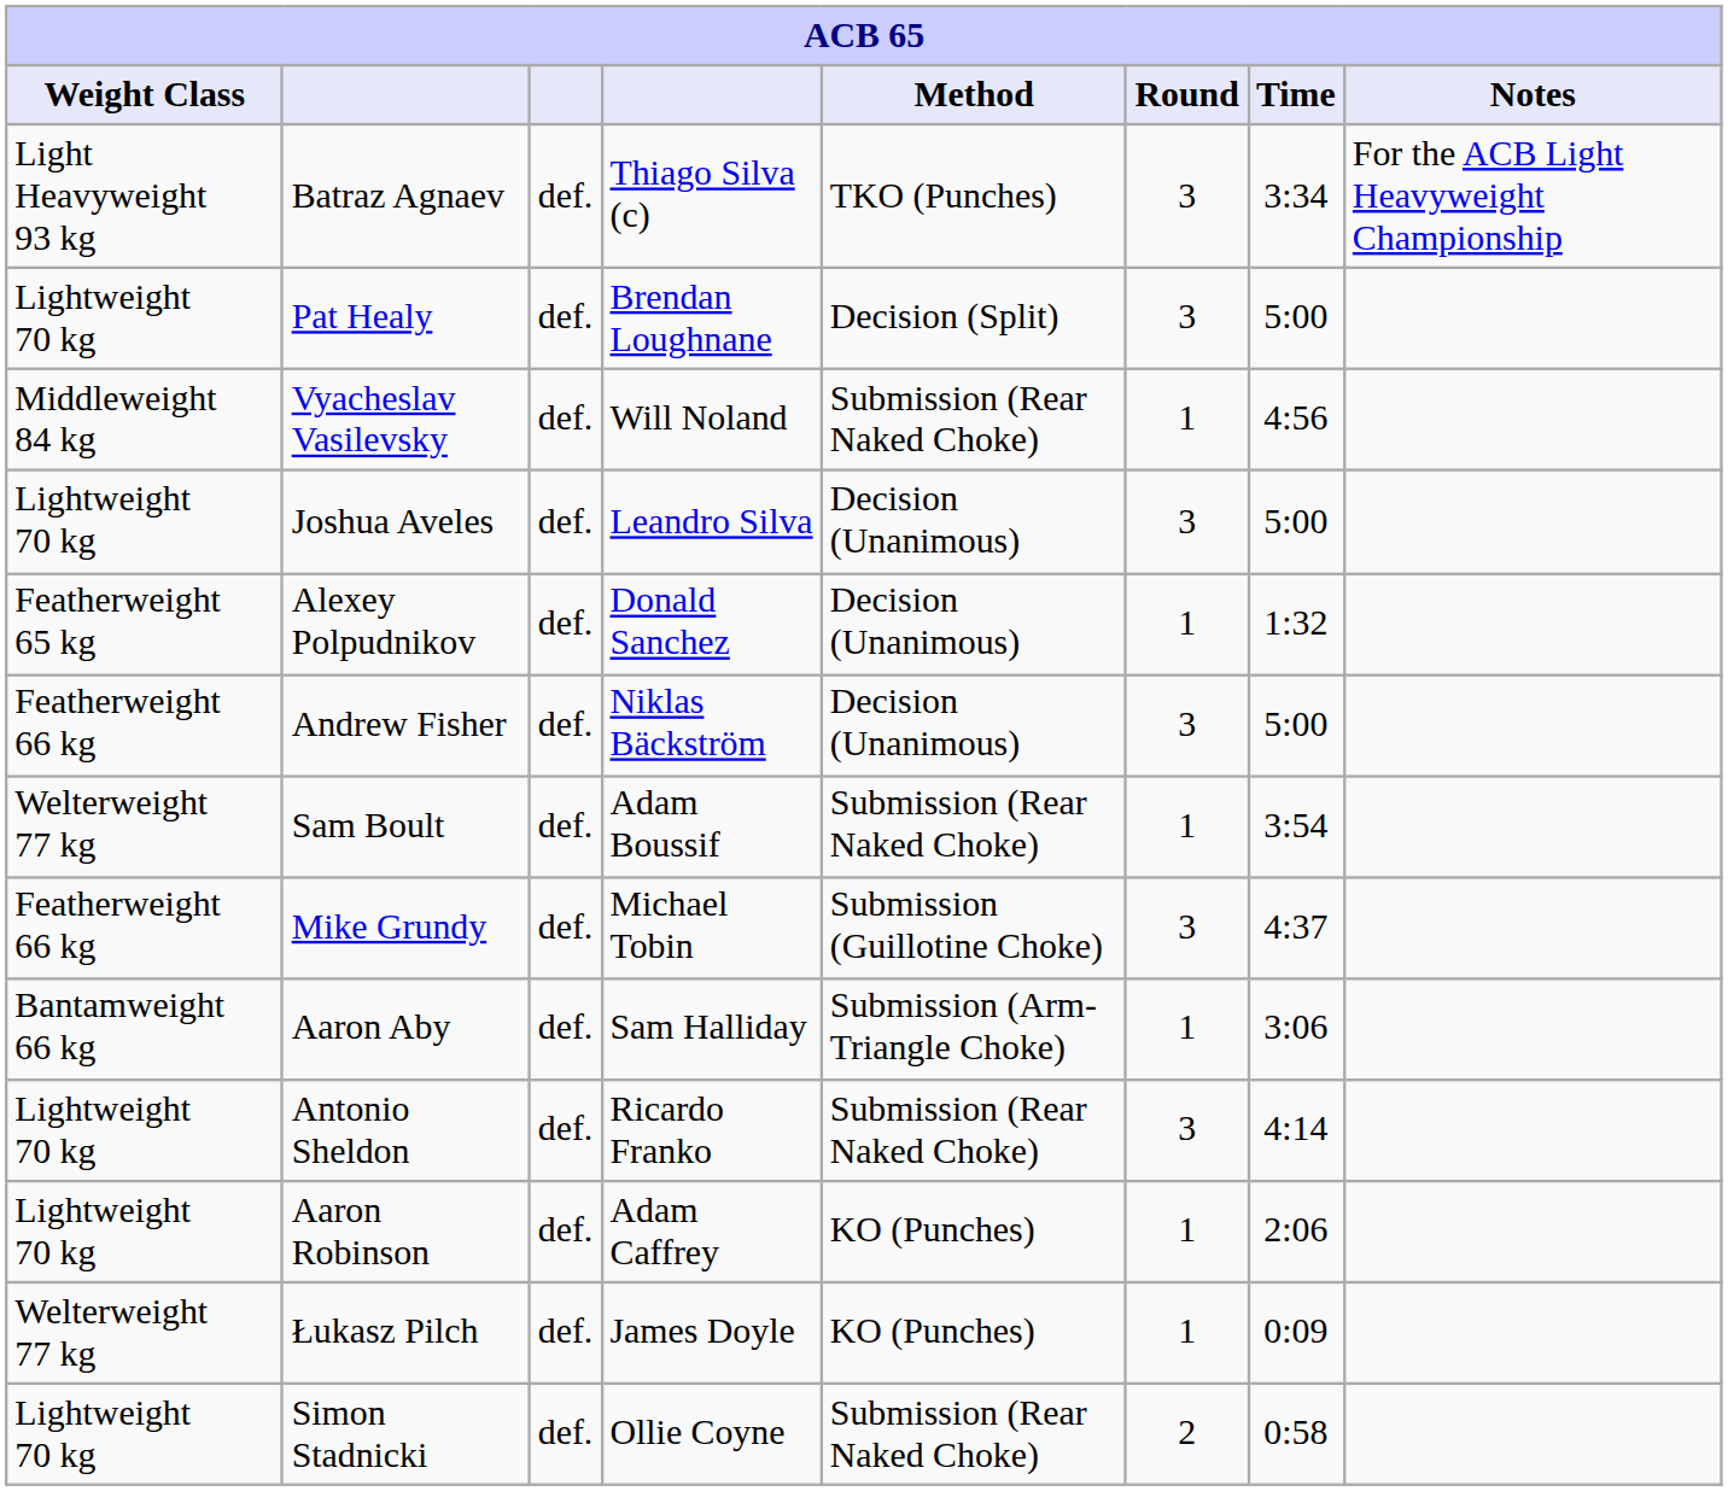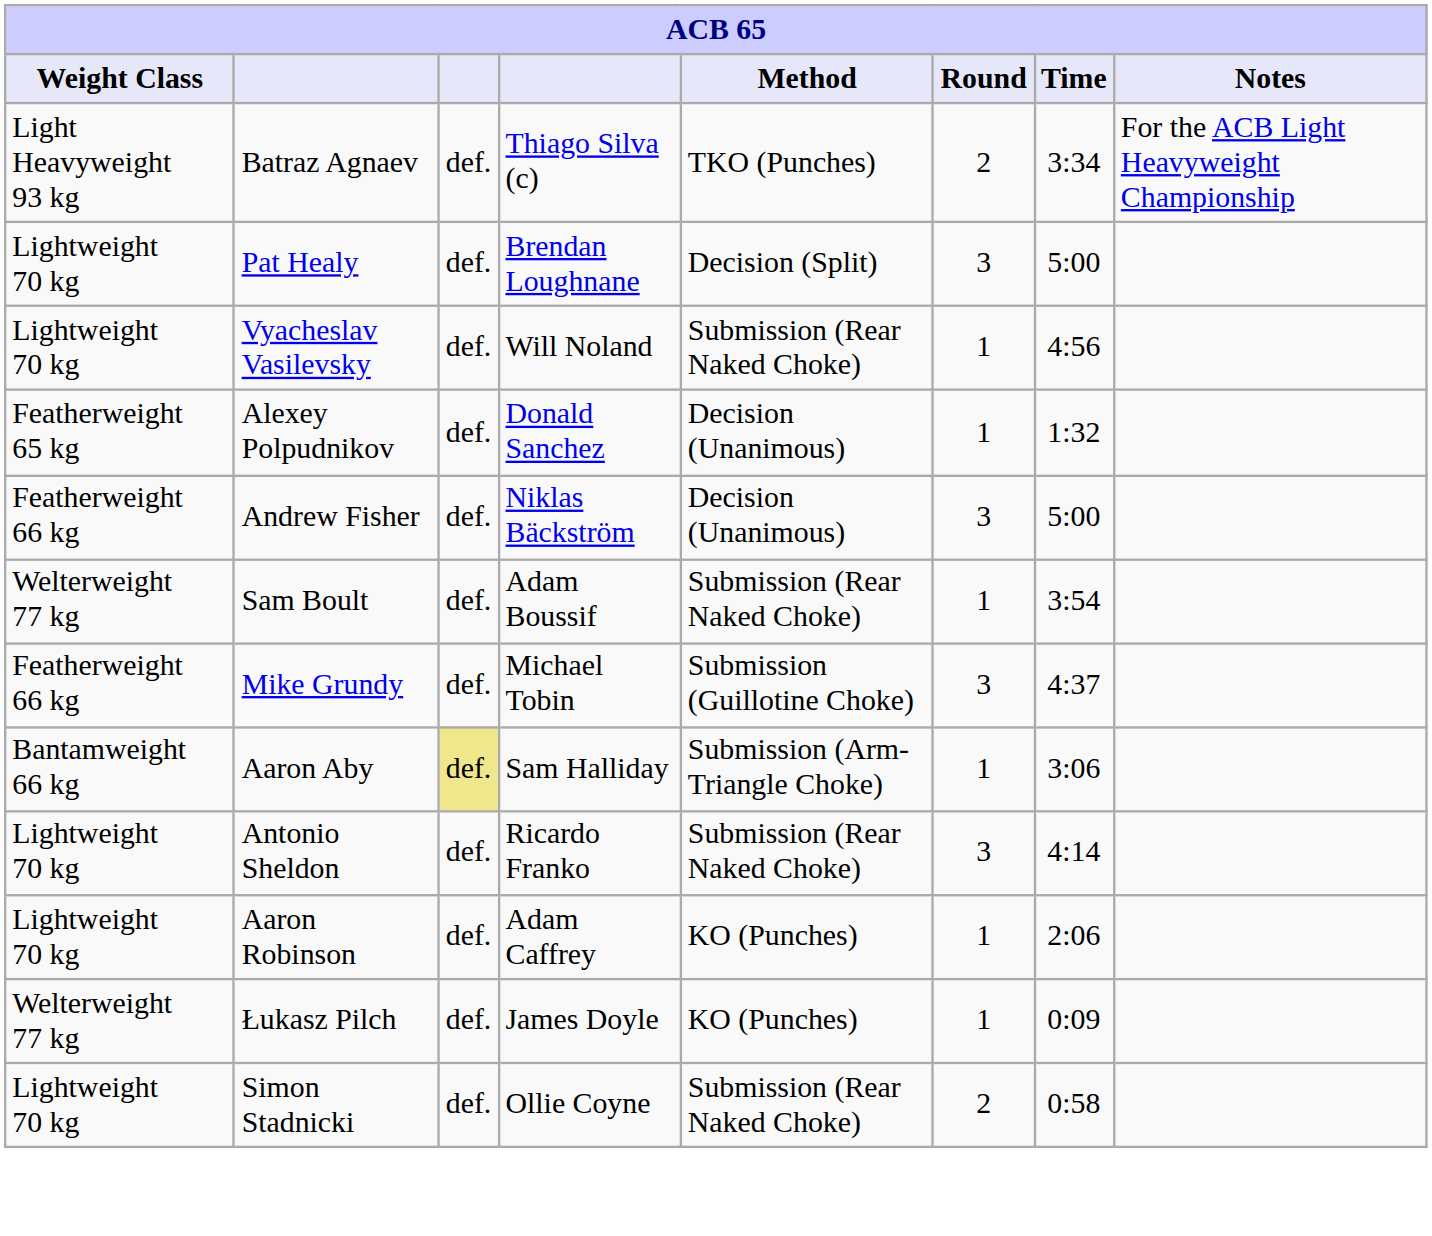Batraz Agnaev | Round: 3 -> 2
Vyacheslav Vasilevsky | Weight Class: Middleweight 84 kg -> Lightweight 70 kg
- row: Lightweight 70 kg | Joshua Aveles | def. | Leandro Silva | Decision (Unanimous) | 3 | 5:00
Aaron Aby | column 3: no background -> khaki background
